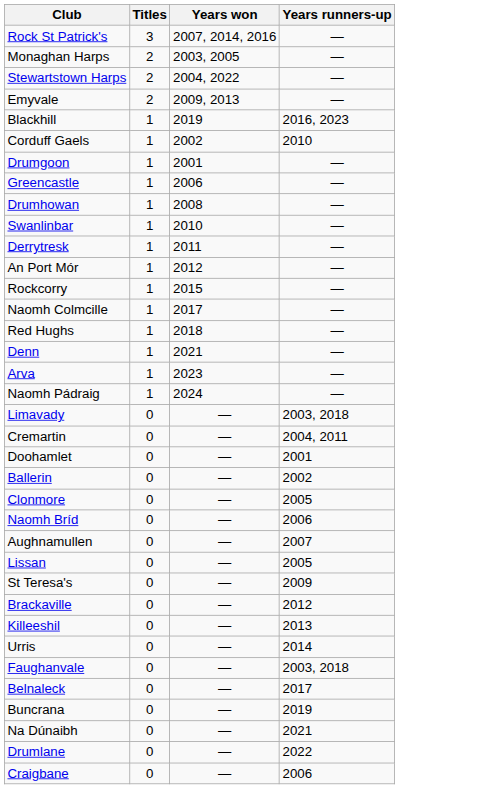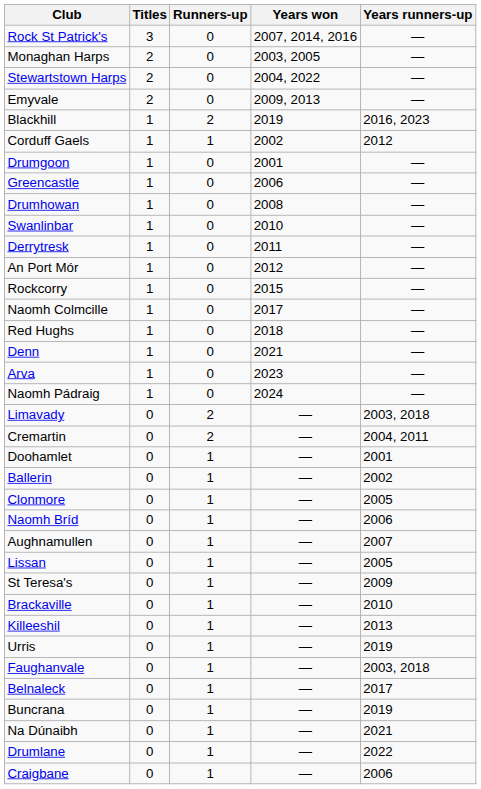+ column: Runners-up | 0 | 0 | 0 | 0 | 2 | 1 | 0 | 0 | 0 | 0 | 0 | 0 | 0 | 0 | 0 | 0 | 0 | 0 | 2 | 2 | 1 | 1 | 1 | 1 | 1 | 1 | 1 | 1 | 1 | 1 | 1 | 1 | 1 | 1 | 1 | 1
Corduff Gaels | Years runners-up: 2010 -> 2012
Brackaville | Years runners-up: 2012 -> 2010
Urris | Years runners-up: 2014 -> 2019
